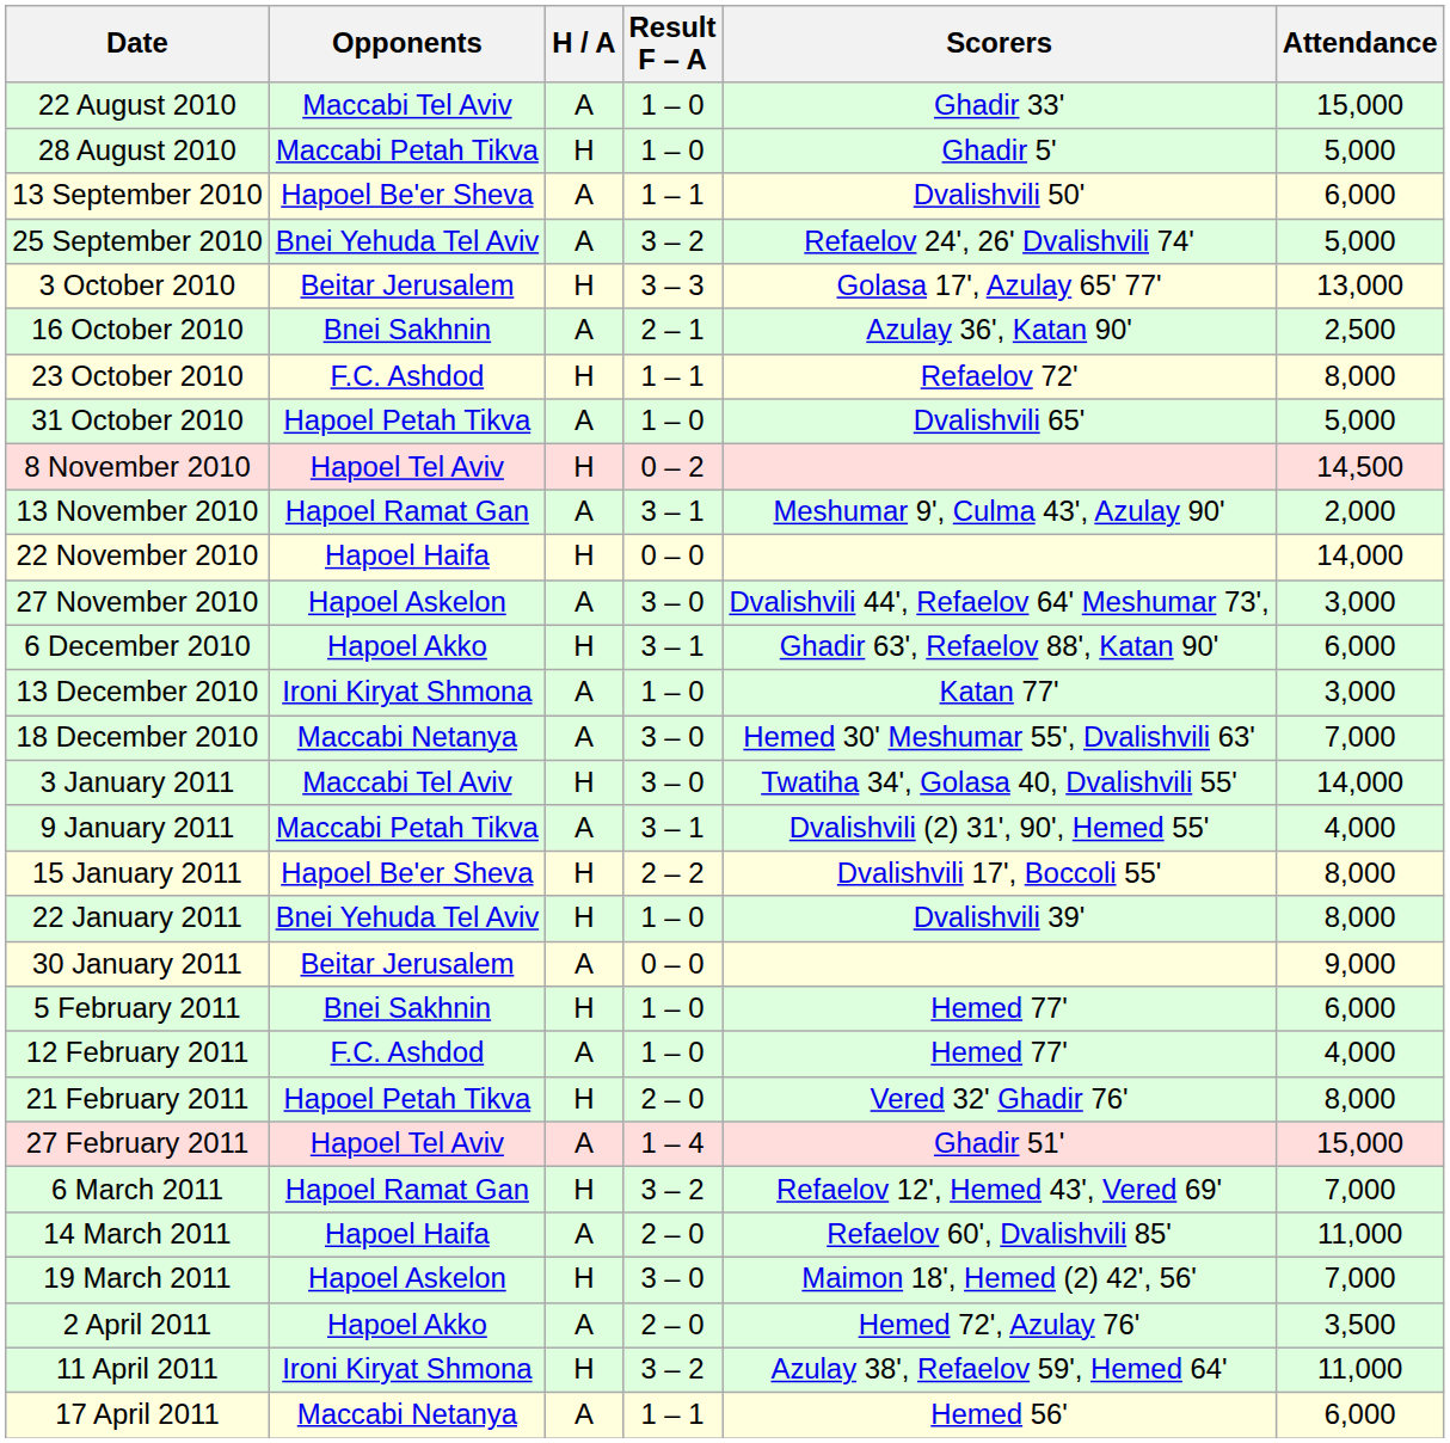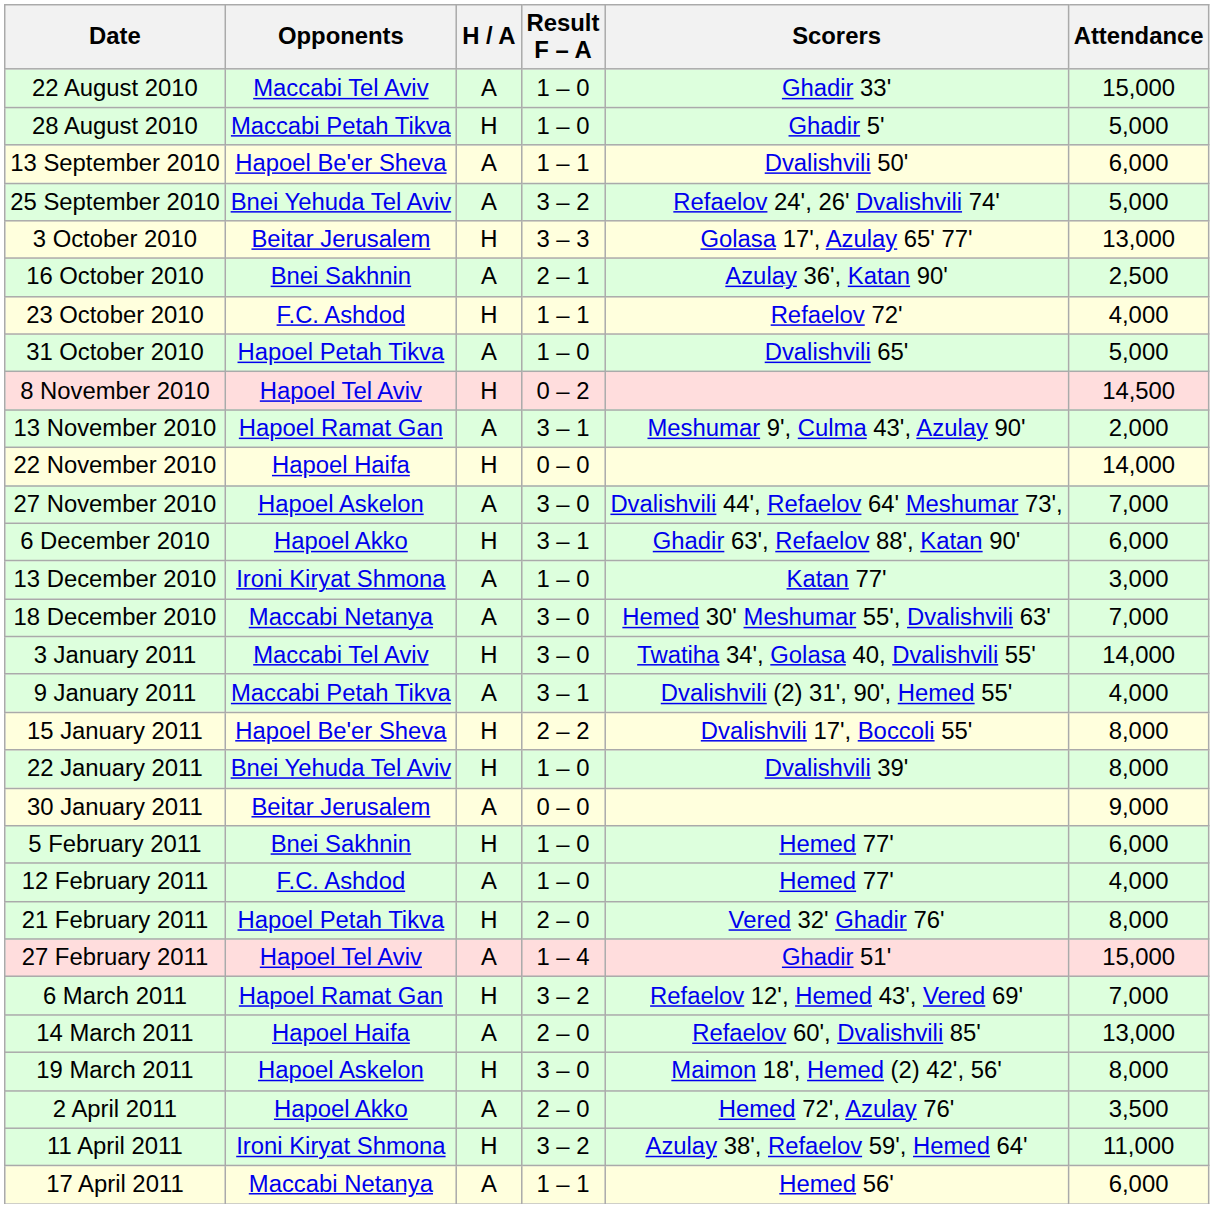23 October 2010 | Attendance: 8,000 -> 4,000
27 November 2010 | Attendance: 3,000 -> 7,000
14 March 2011 | Attendance: 11,000 -> 13,000
19 March 2011 | Attendance: 7,000 -> 8,000
